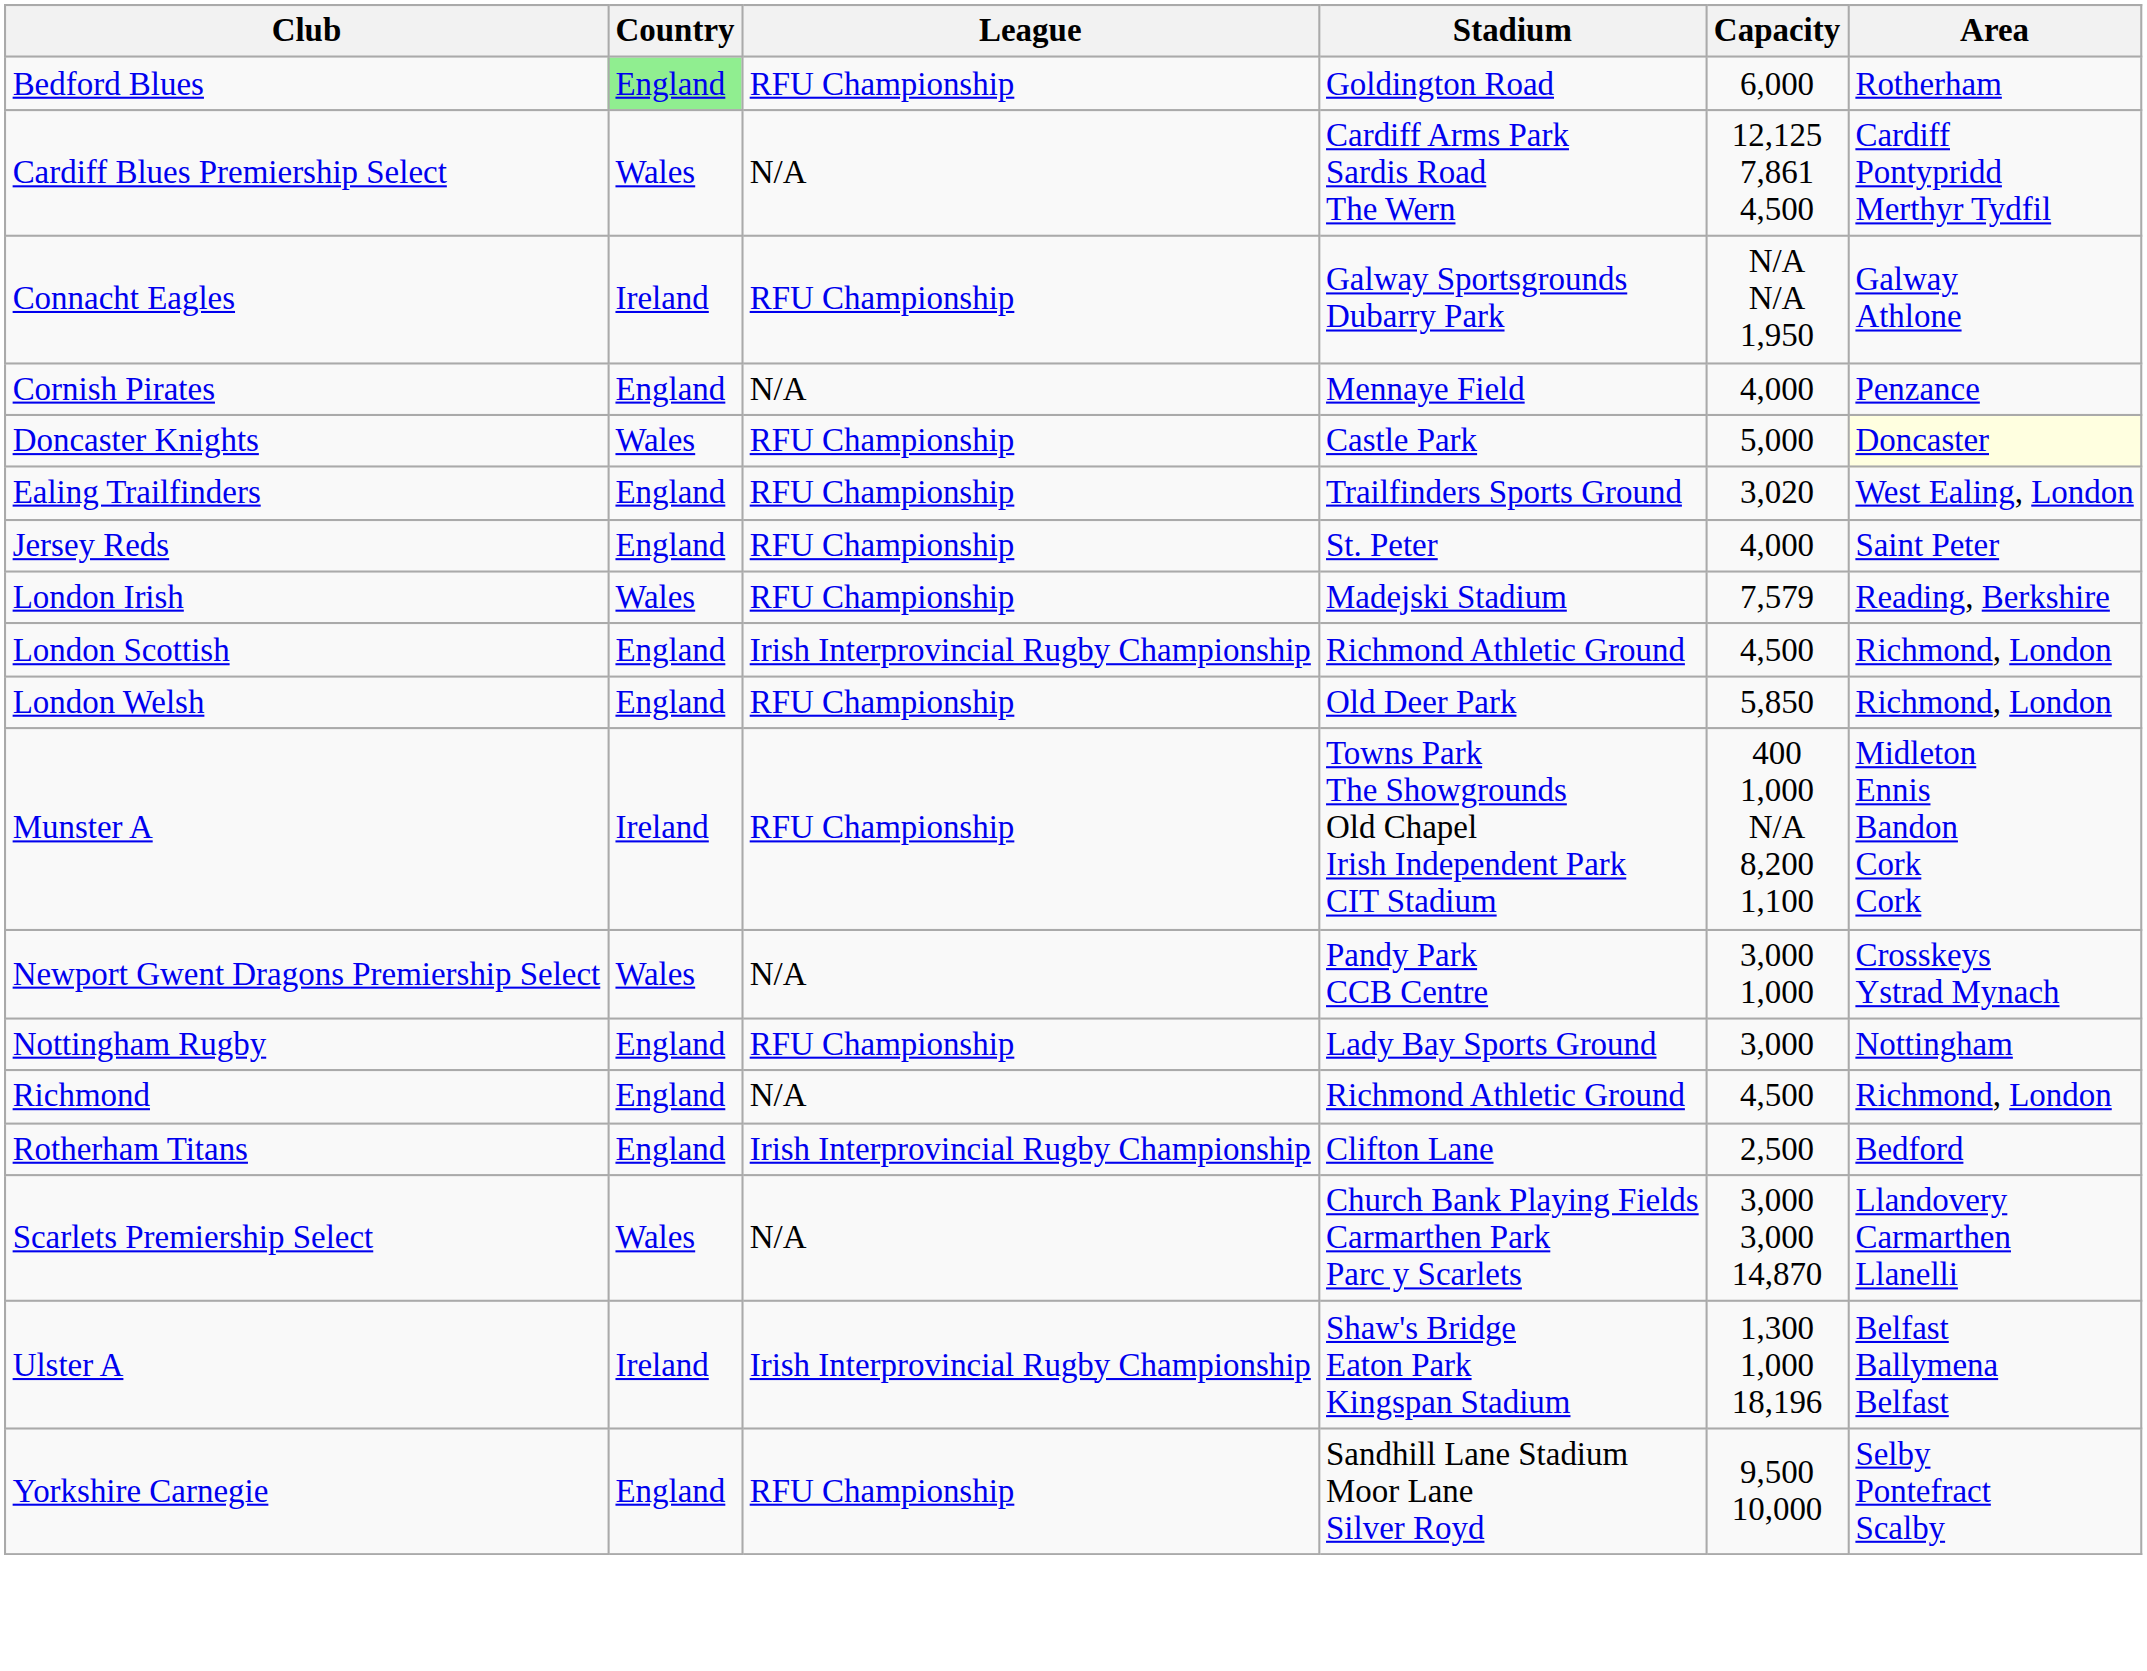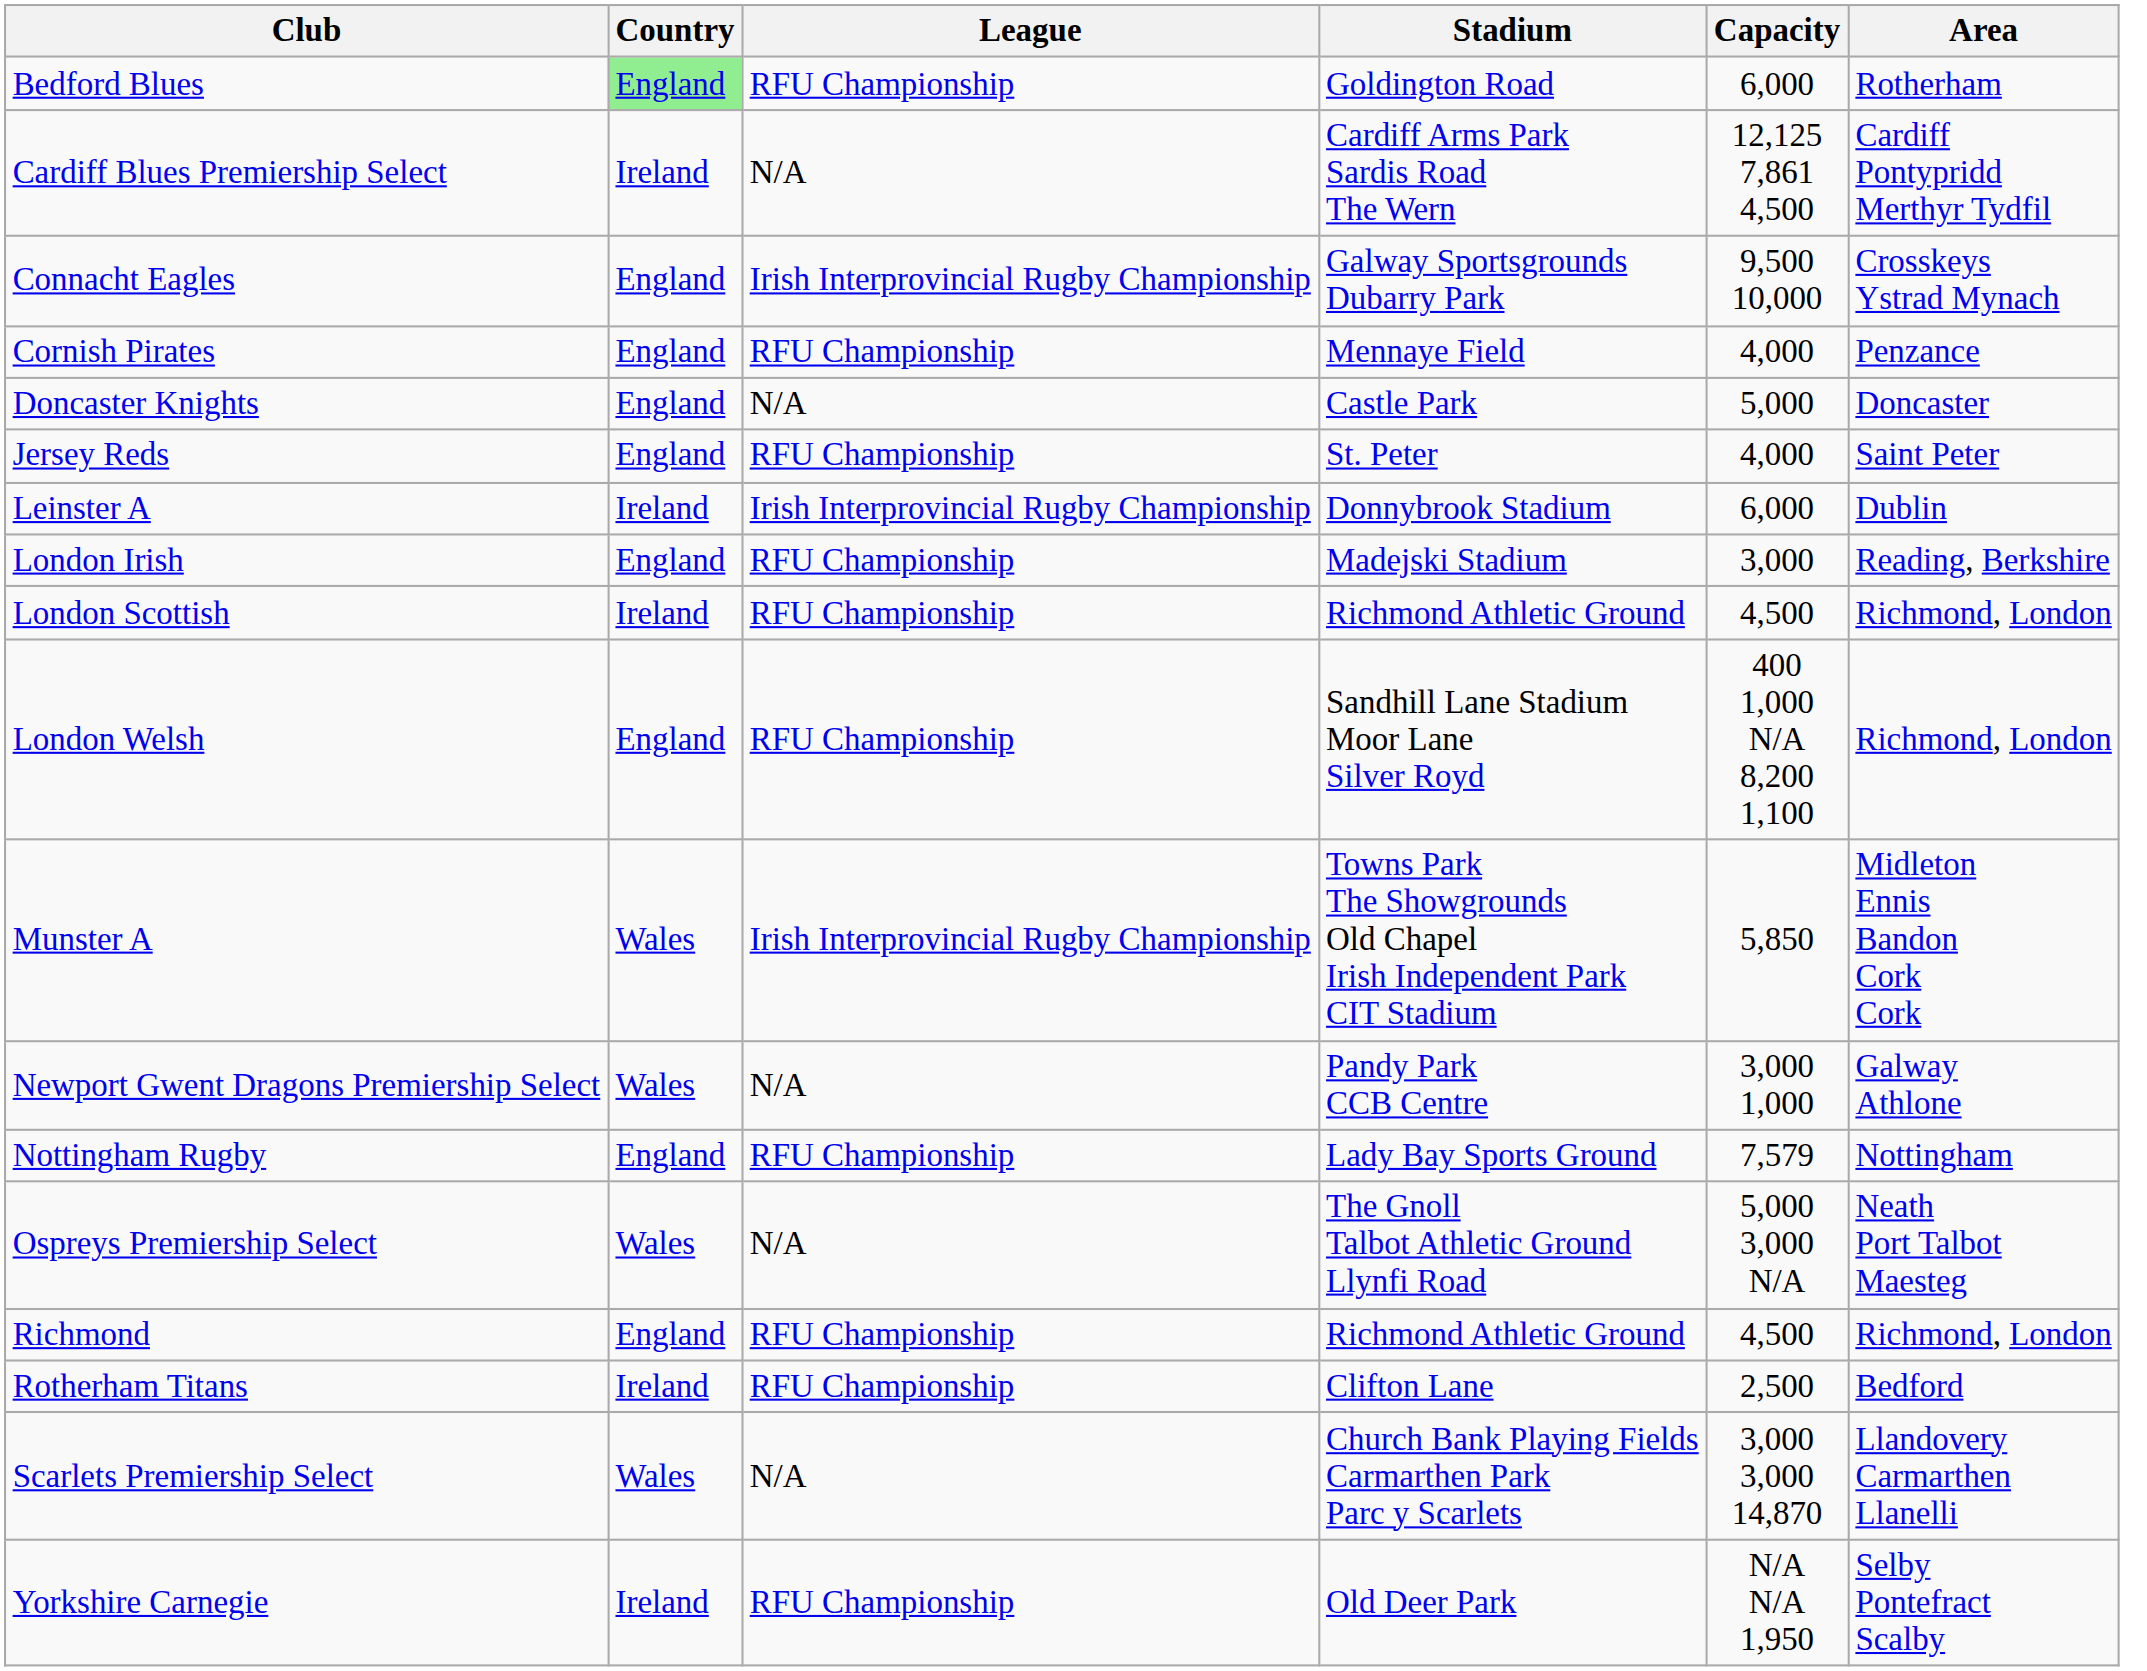Cardiff Blues Premiership Select | Country: Wales -> Ireland
Connacht Eagles | Country: Ireland -> England
Connacht Eagles | League: RFU Championship -> Irish Interprovincial Rugby Championship
Connacht Eagles | Capacity: N/A N/A 1,950 -> 9,500 10,000
Connacht Eagles | Area: Galway Athlone -> Crosskeys Ystrad Mynach
Cornish Pirates | League: N/A -> RFU Championship
Doncaster Knights | Country: Wales -> England
Doncaster Knights | League: RFU Championship -> N/A
Doncaster Knights | Area: lightyellow background -> no background
- row: Ealing Trailfinders | England | RFU Championship | Trailfinders Sports Ground | 3,020 | West Ealing, London
+ row: Leinster A | Ireland | Irish Interprovincial Rugby Championship | Donnybrook Stadium | 6,000 | Dublin
London Irish | Country: Wales -> England
London Irish | Capacity: 7,579 -> 3,000
London Scottish | Country: England -> Ireland
London Scottish | League: Irish Interprovincial Rugby Championship -> RFU Championship
London Welsh | Stadium: Old Deer Park -> Sandhill Lane Stadium Moor Lane Silver Royd
London Welsh | Capacity: 5,850 -> 400 1,000 N/A 8,200 1,100
Munster A | Country: Ireland -> Wales
Munster A | League: RFU Championship -> Irish Interprovincial Rugby Championship
Munster A | Capacity: 400 1,000 N/A 8,200 1,100 -> 5,850
Newport Gwent Dragons Premiership Select | Area: Crosskeys Ystrad Mynach -> Galway Athlone
Nottingham Rugby | Capacity: 3,000 -> 7,579
+ row: Ospreys Premiership Select | Wales | N/A | The Gnoll Talbot Athletic Ground Llynfi Road | 5,000 3,000 N/A | Neath Port Talbot Maesteg
Richmond | League: N/A -> RFU Championship
Rotherham Titans | Country: England -> Ireland
Rotherham Titans | League: Irish Interprovincial Rugby Championship -> RFU Championship
- row: Ulster A | Ireland | Irish Interprovincial Rugby Championship | Shaw's Bridge Eaton Park Kingspan Stadium | 1,300 1,000 18,196 | Belfast Ballymena Belfast
Yorkshire Carnegie | Country: England -> Ireland
Yorkshire Carnegie | Stadium: Sandhill Lane Stadium Moor Lane Silver Royd -> Old Deer Park
Yorkshire Carnegie | Capacity: 9,500 10,000 -> N/A N/A 1,950
